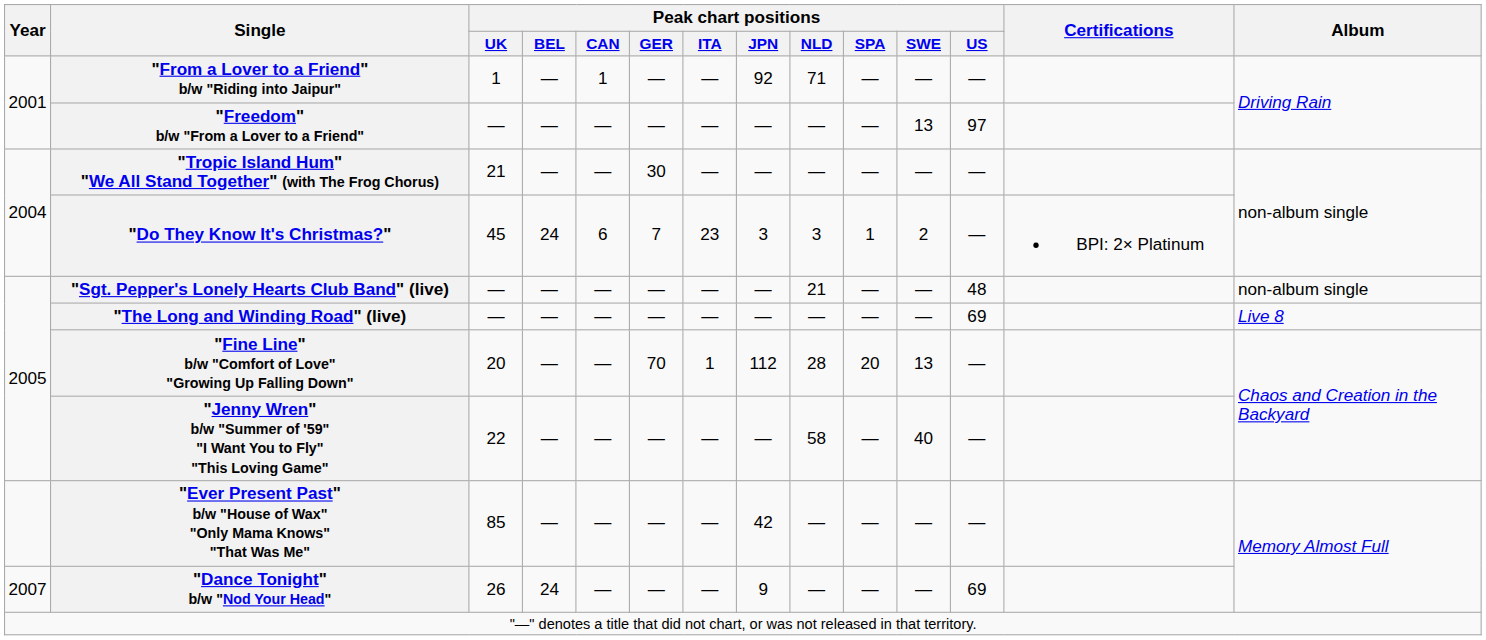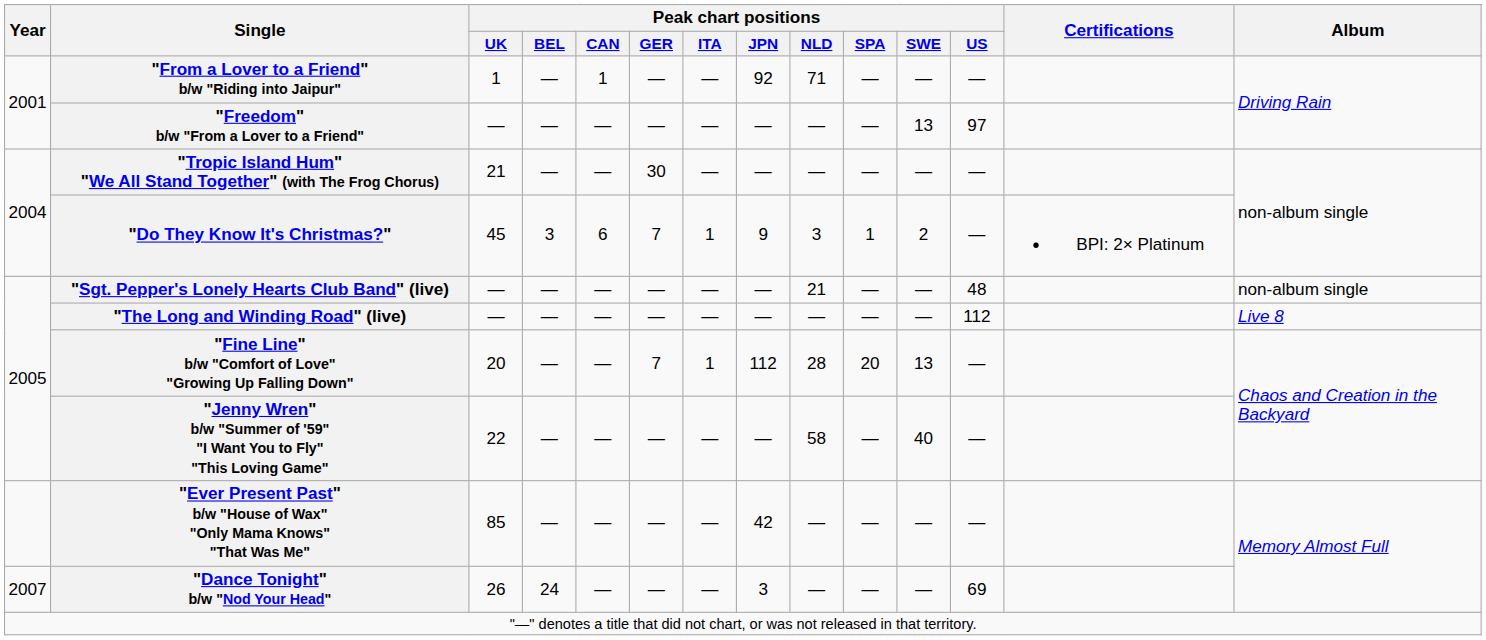"Do They Know It's Christmas?" | Peak chart positions / BEL: 24 -> 3
"Do They Know It's Christmas?" | Peak chart positions / ITA: 23 -> 1
"Do They Know It's Christmas?" | Peak chart positions / JPN: 3 -> 9
"The Long and Winding Road" (live) | Peak chart positions / US: 69 -> 112
"Fine Line" b/w "Comfort of Love" "Growing Up Falling Down" | Peak chart positions / GER: 70 -> 7
"Dance Tonight" b/w "Nod Your Head" | Peak chart positions / JPN: 9 -> 3
